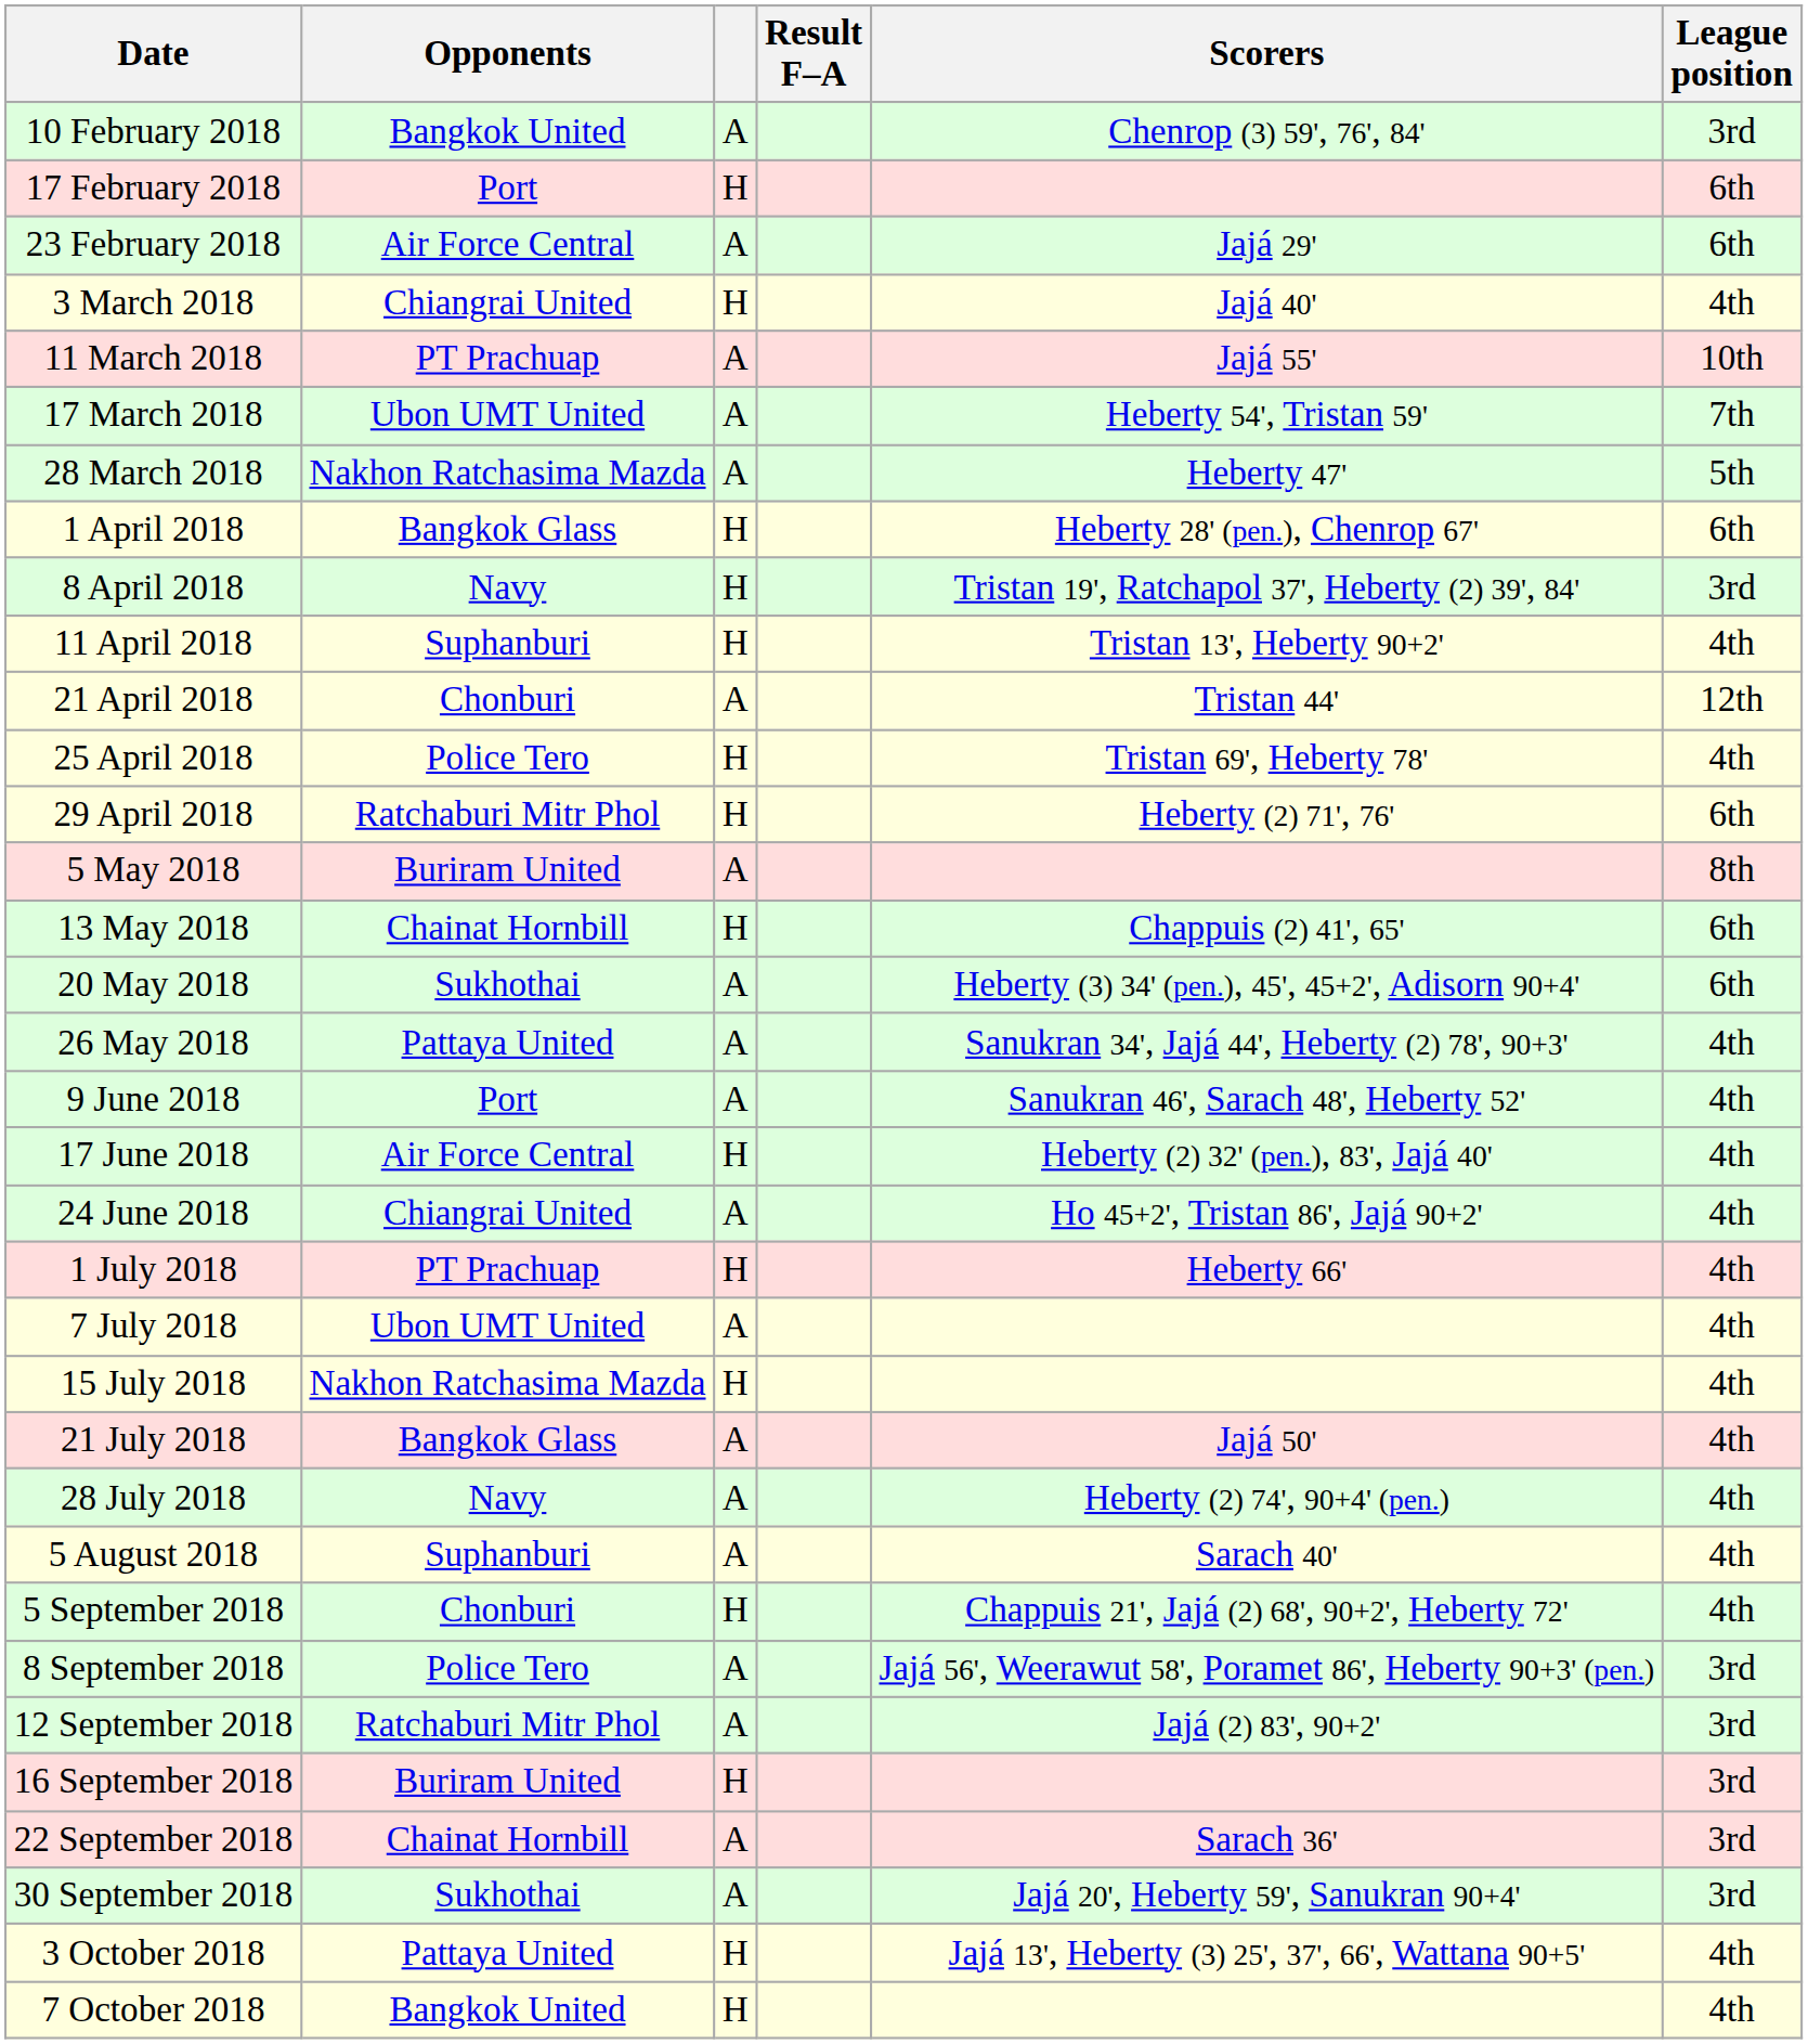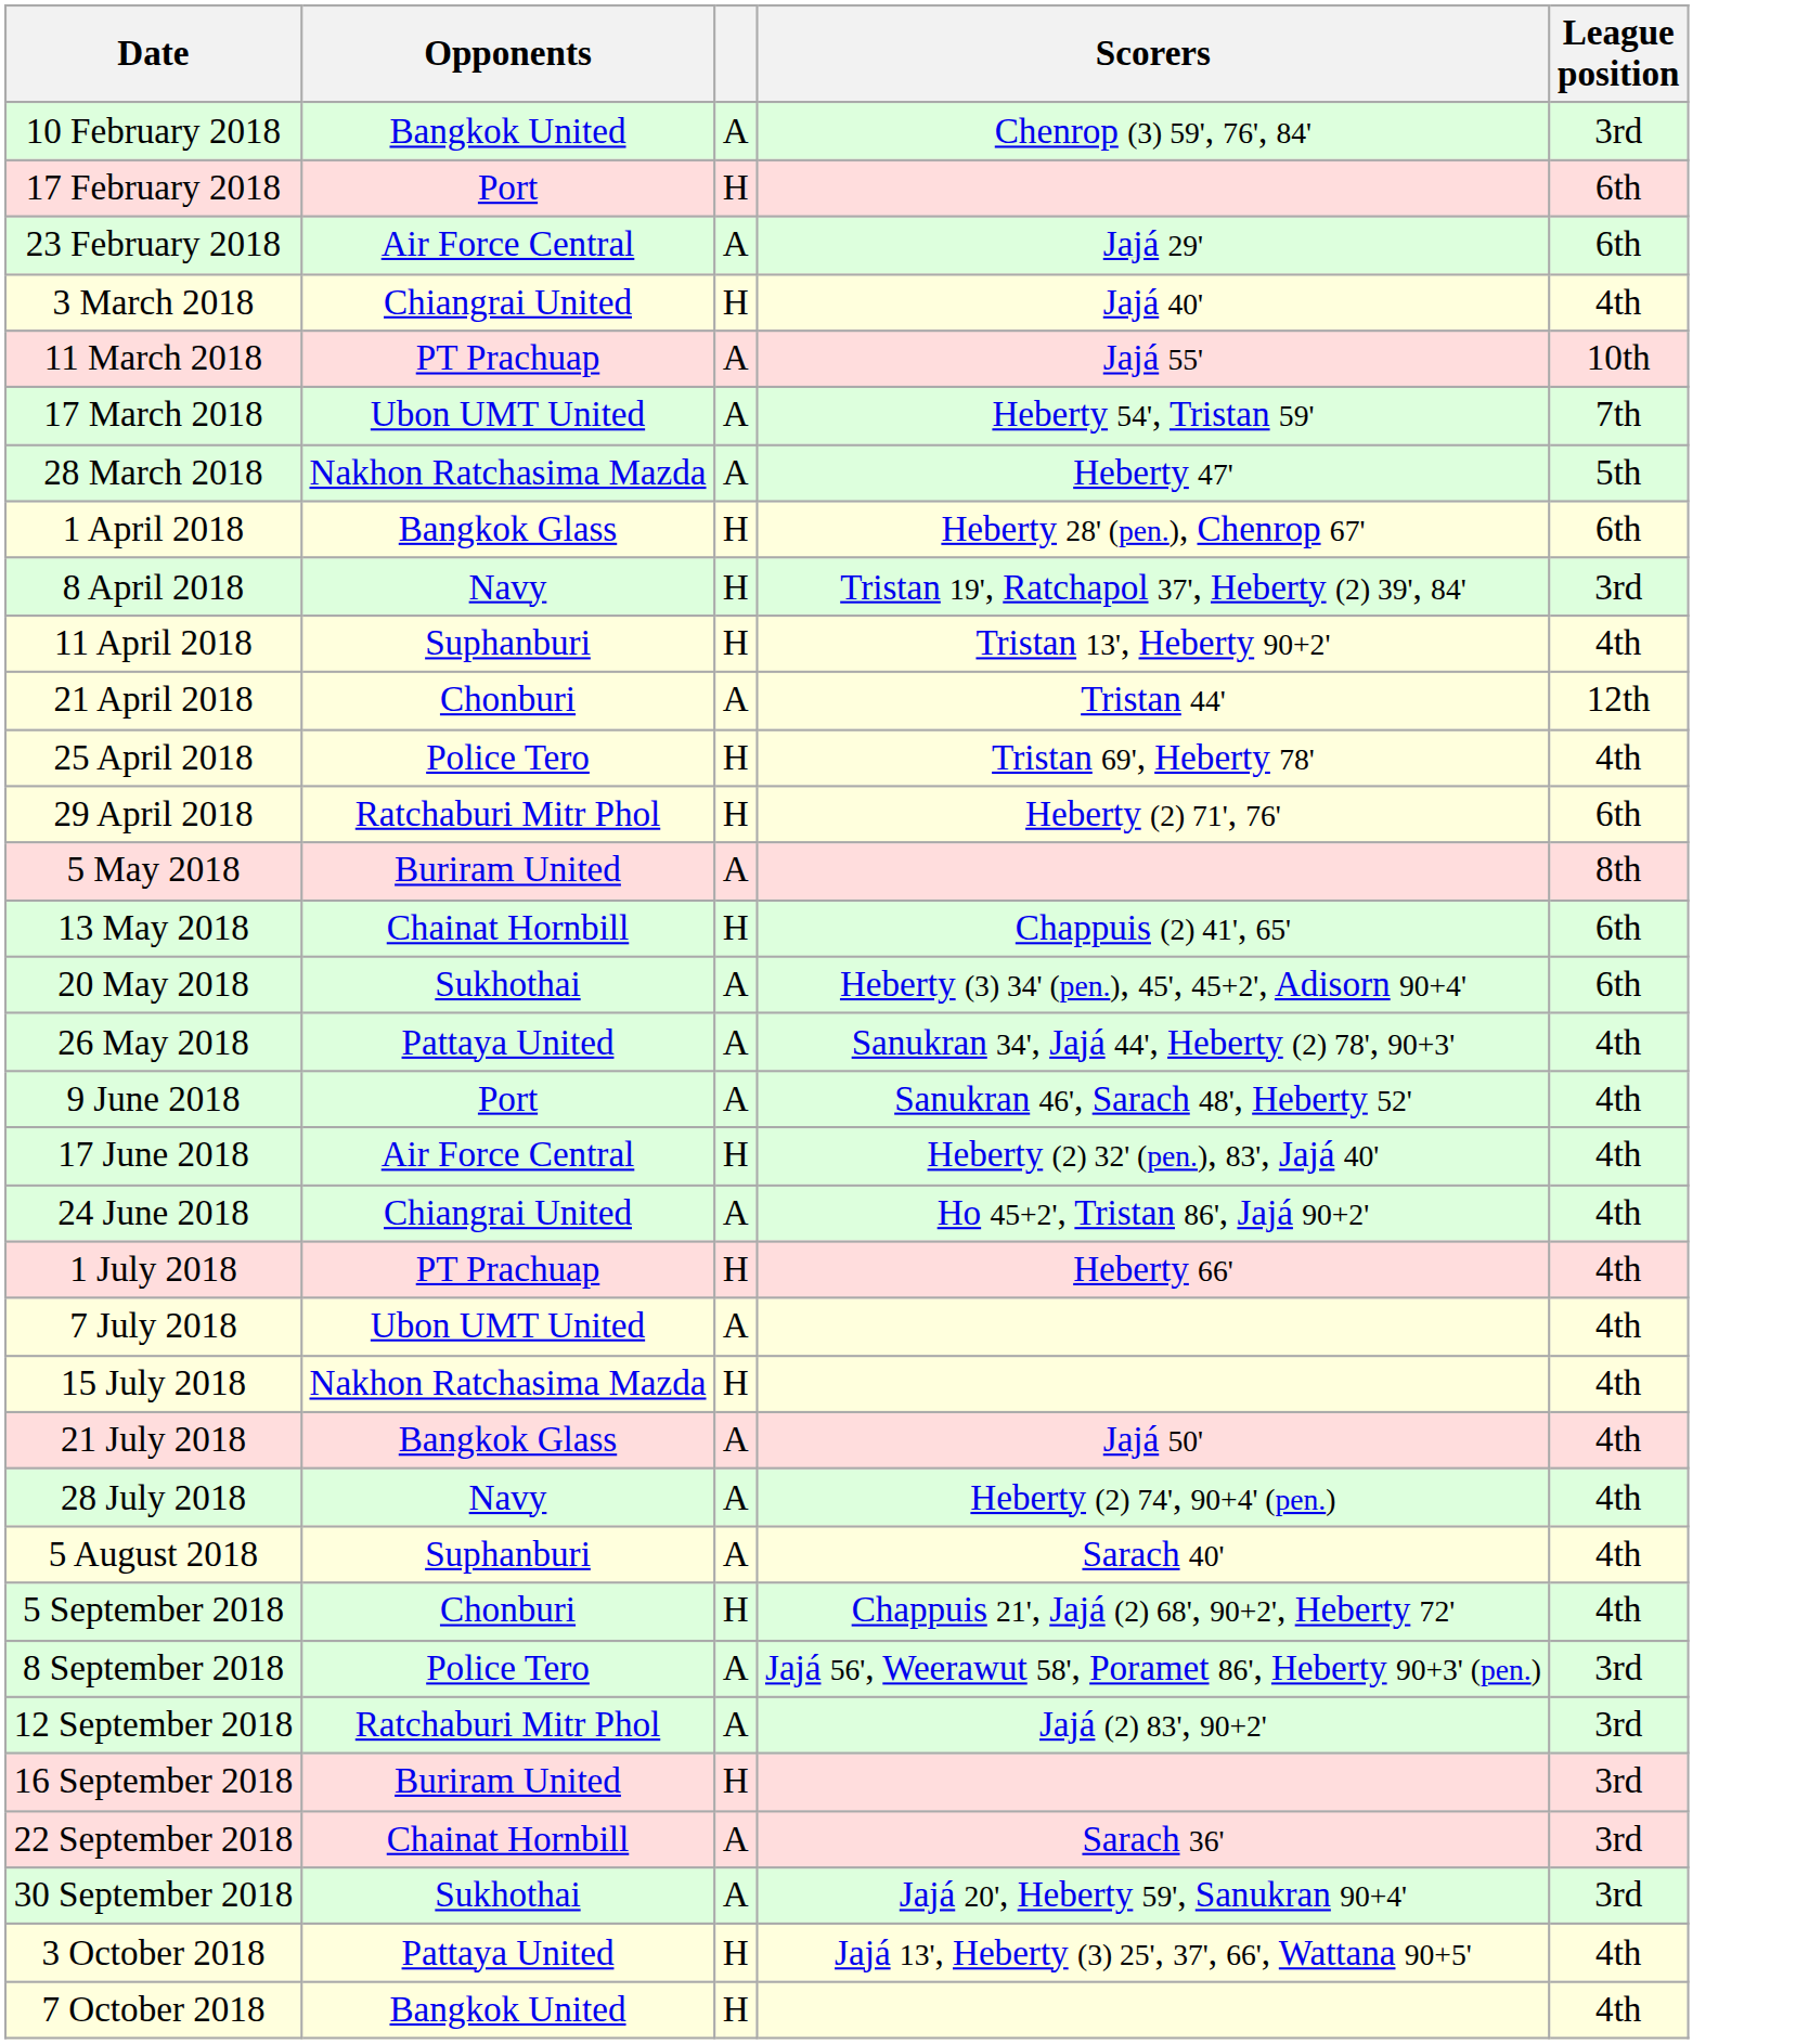- column: Result F–A
